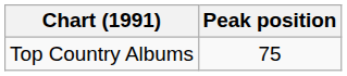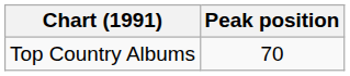Top Country Albums | Peak position: 75 -> 70
